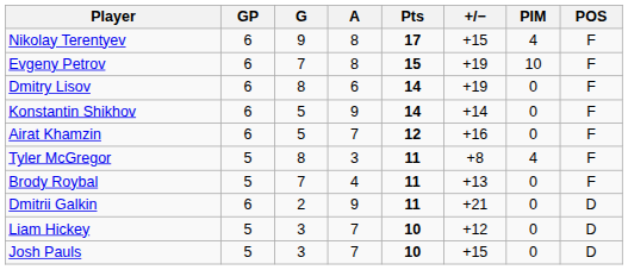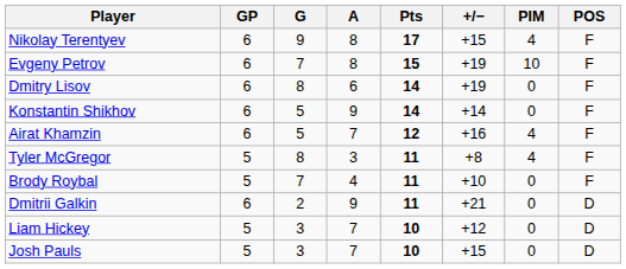Airat Khamzin | PIM: 0 -> 4
Brody Roybal | +/−: +13 -> +10
